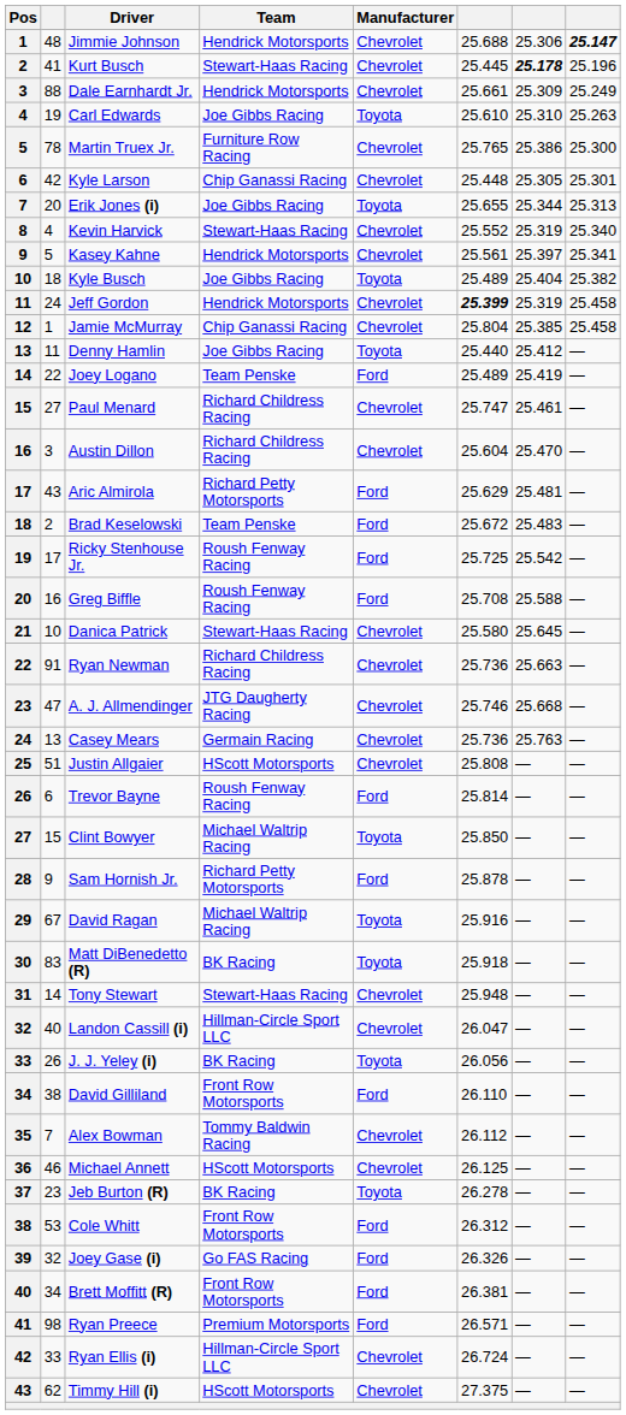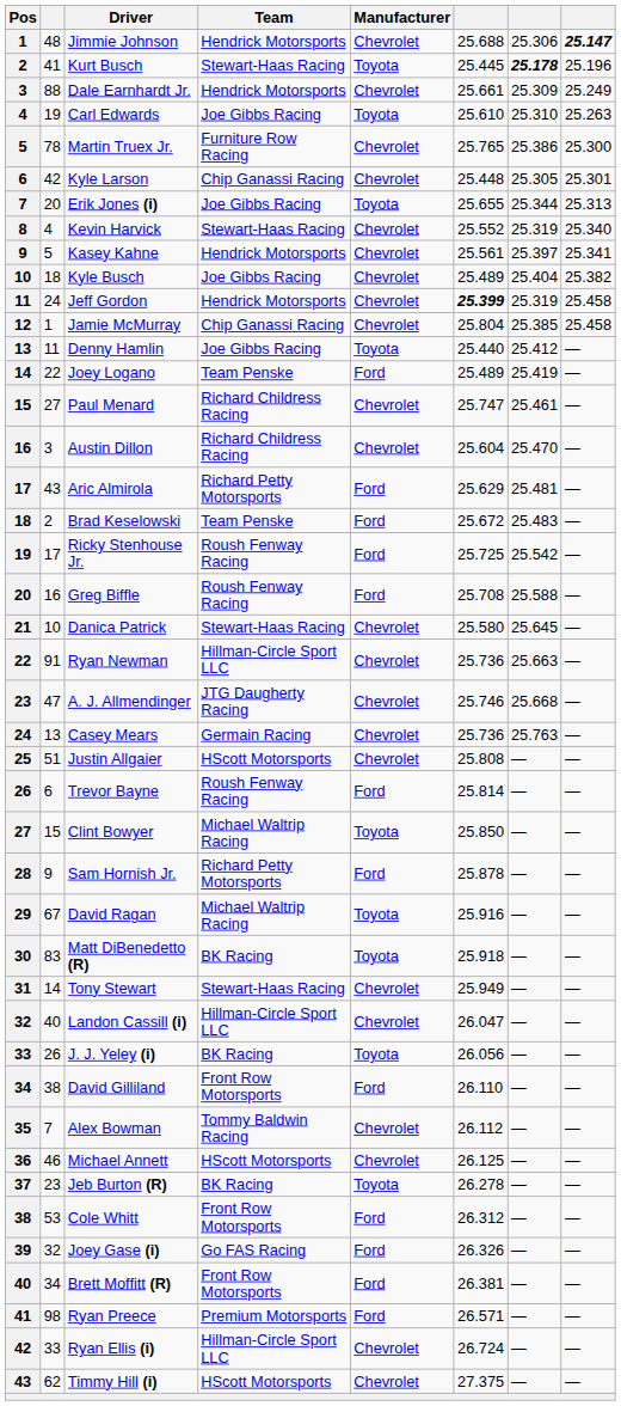Kurt Busch | Manufacturer: Chevrolet -> Toyota
Kyle Busch | Manufacturer: Toyota -> Chevrolet
Ryan Newman | Team: Richard Childress Racing -> Hillman-Circle Sport LLC
Tony Stewart | column 6: 25.948 -> 25.949
